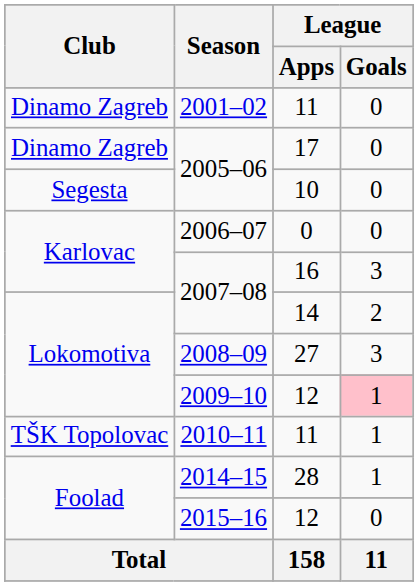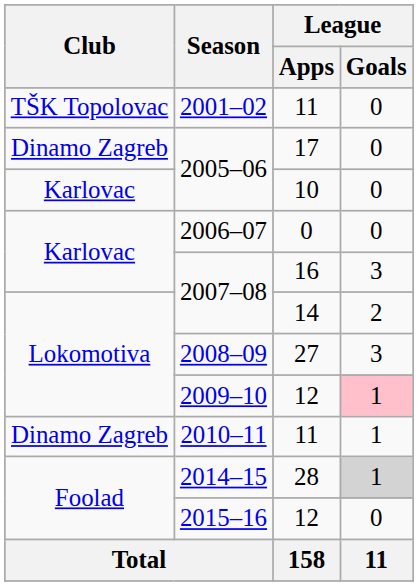2001–02 | Club: Dinamo Zagreb -> TŠK Topolovac
2005–06 / 10 | Club: Segesta -> Karlovac
2010–11 | Club: TŠK Topolovac -> Dinamo Zagreb
2014–15 | League / Goals: no background -> lightgrey background
